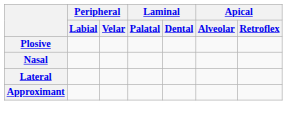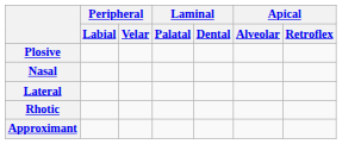+ row: Rhotic
